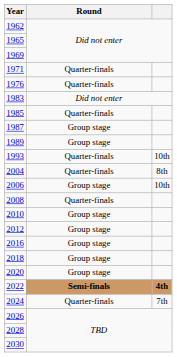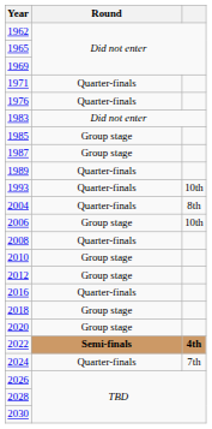1985 | Round: Quarter-finals -> Group stage
1989 | Round: Group stage -> Quarter-finals
2016 | Round: Group stage -> Quarter-finals
